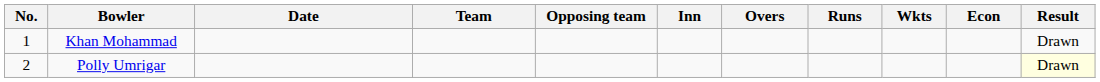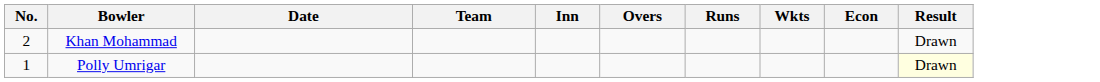- column: Opposing team
Khan Mohammad | No.: 1 -> 2
Polly Umrigar | No.: 2 -> 1
